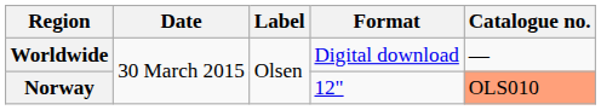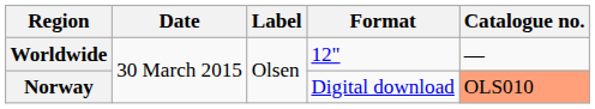Worldwide | Format: Digital download -> 12"
Norway | Format: 12" -> Digital download
